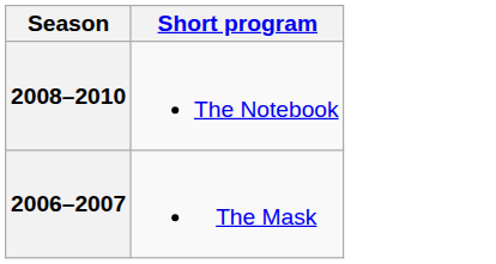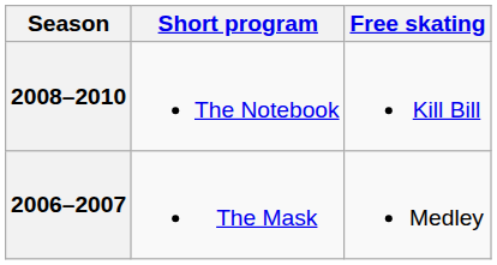+ column: Free skating | Kill Bill | Medley
